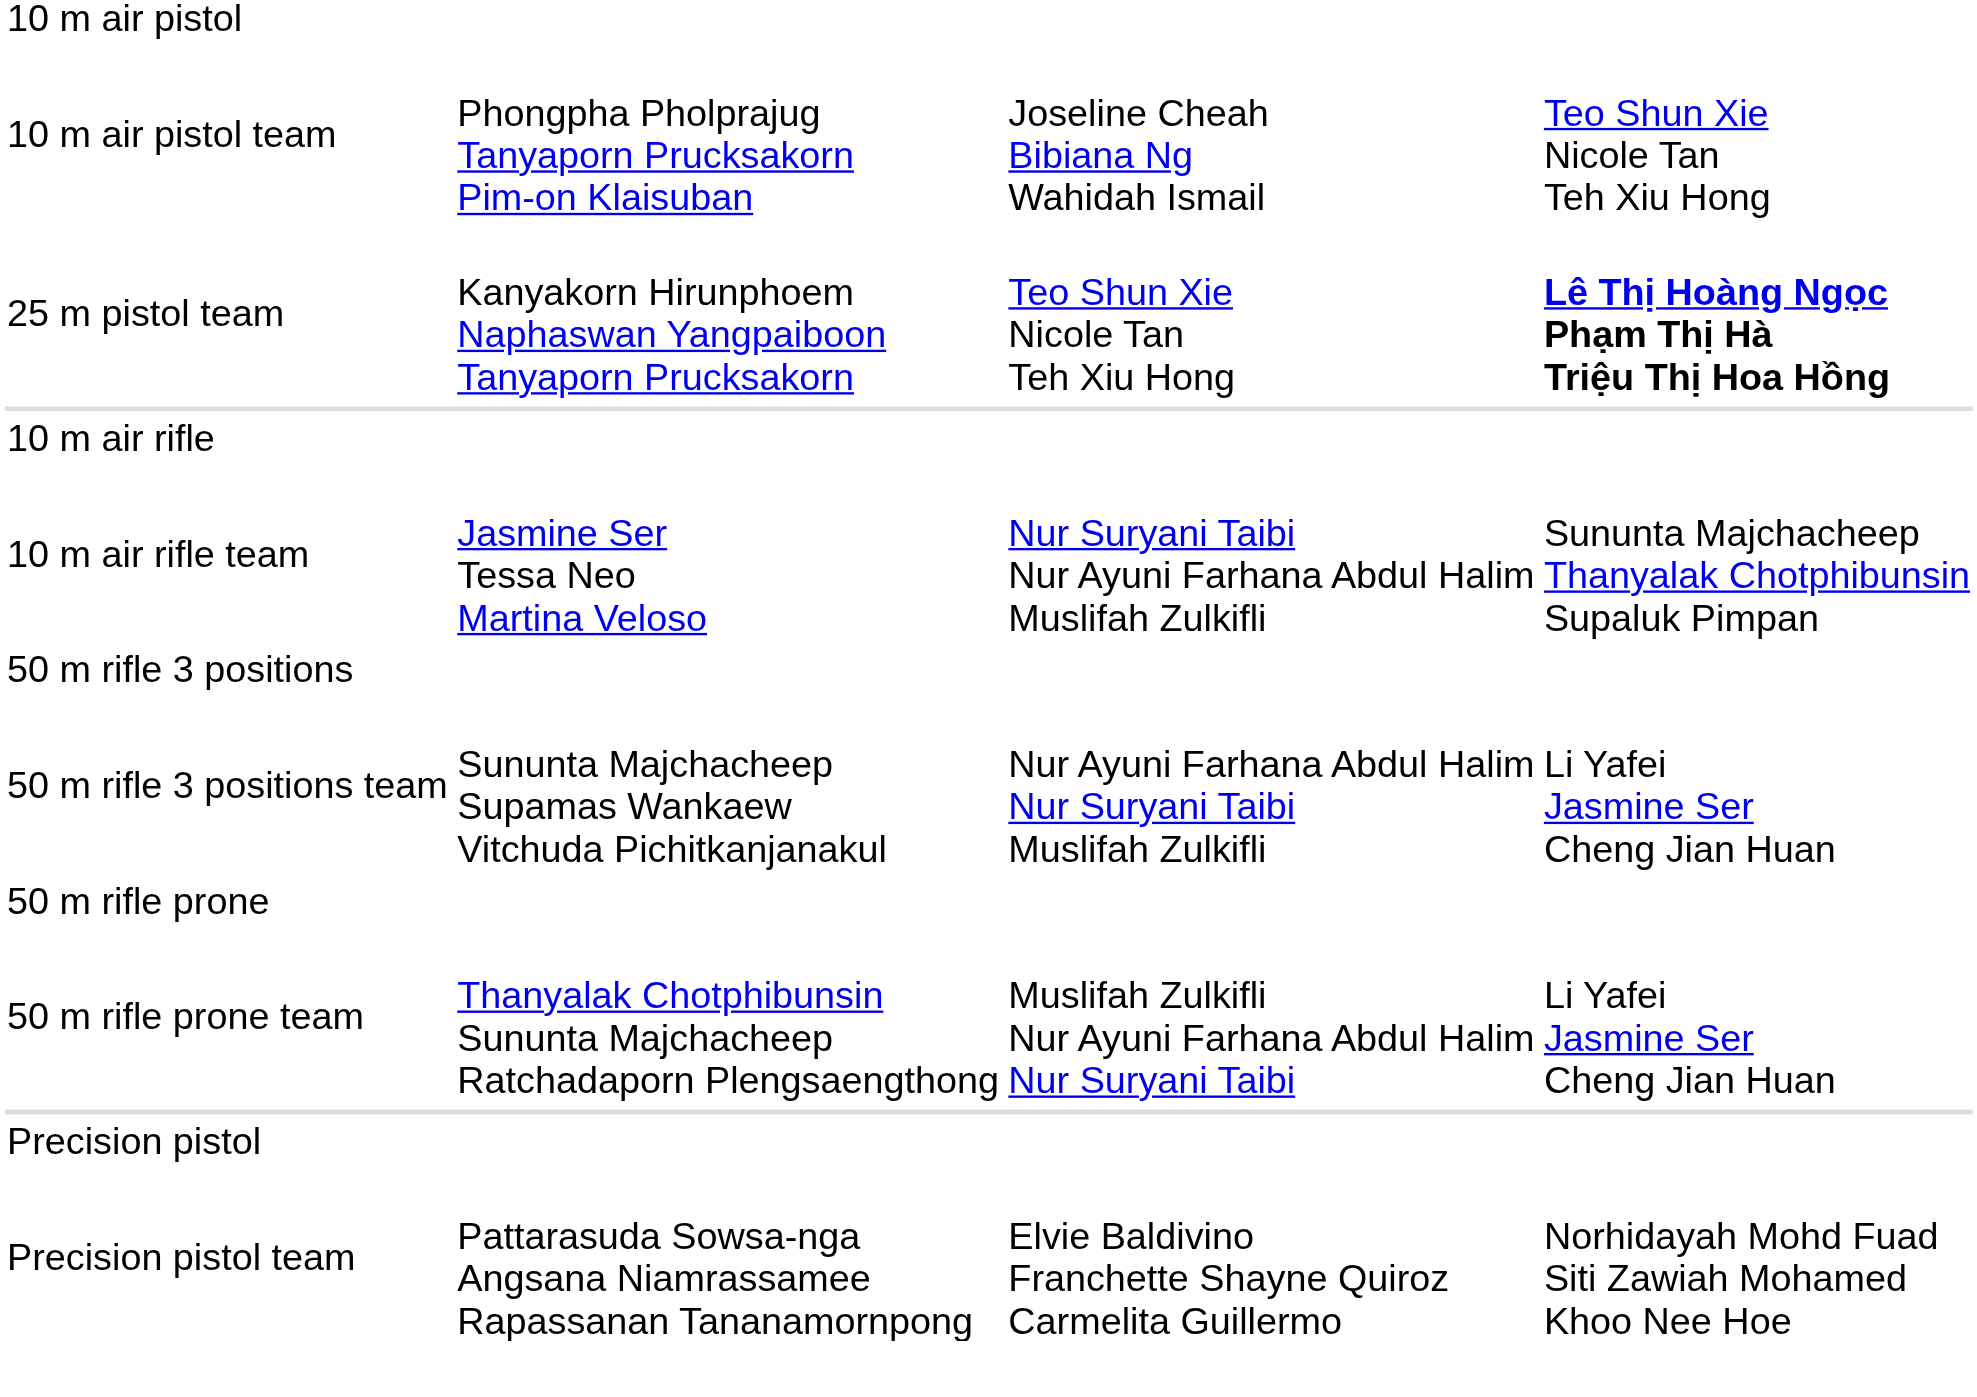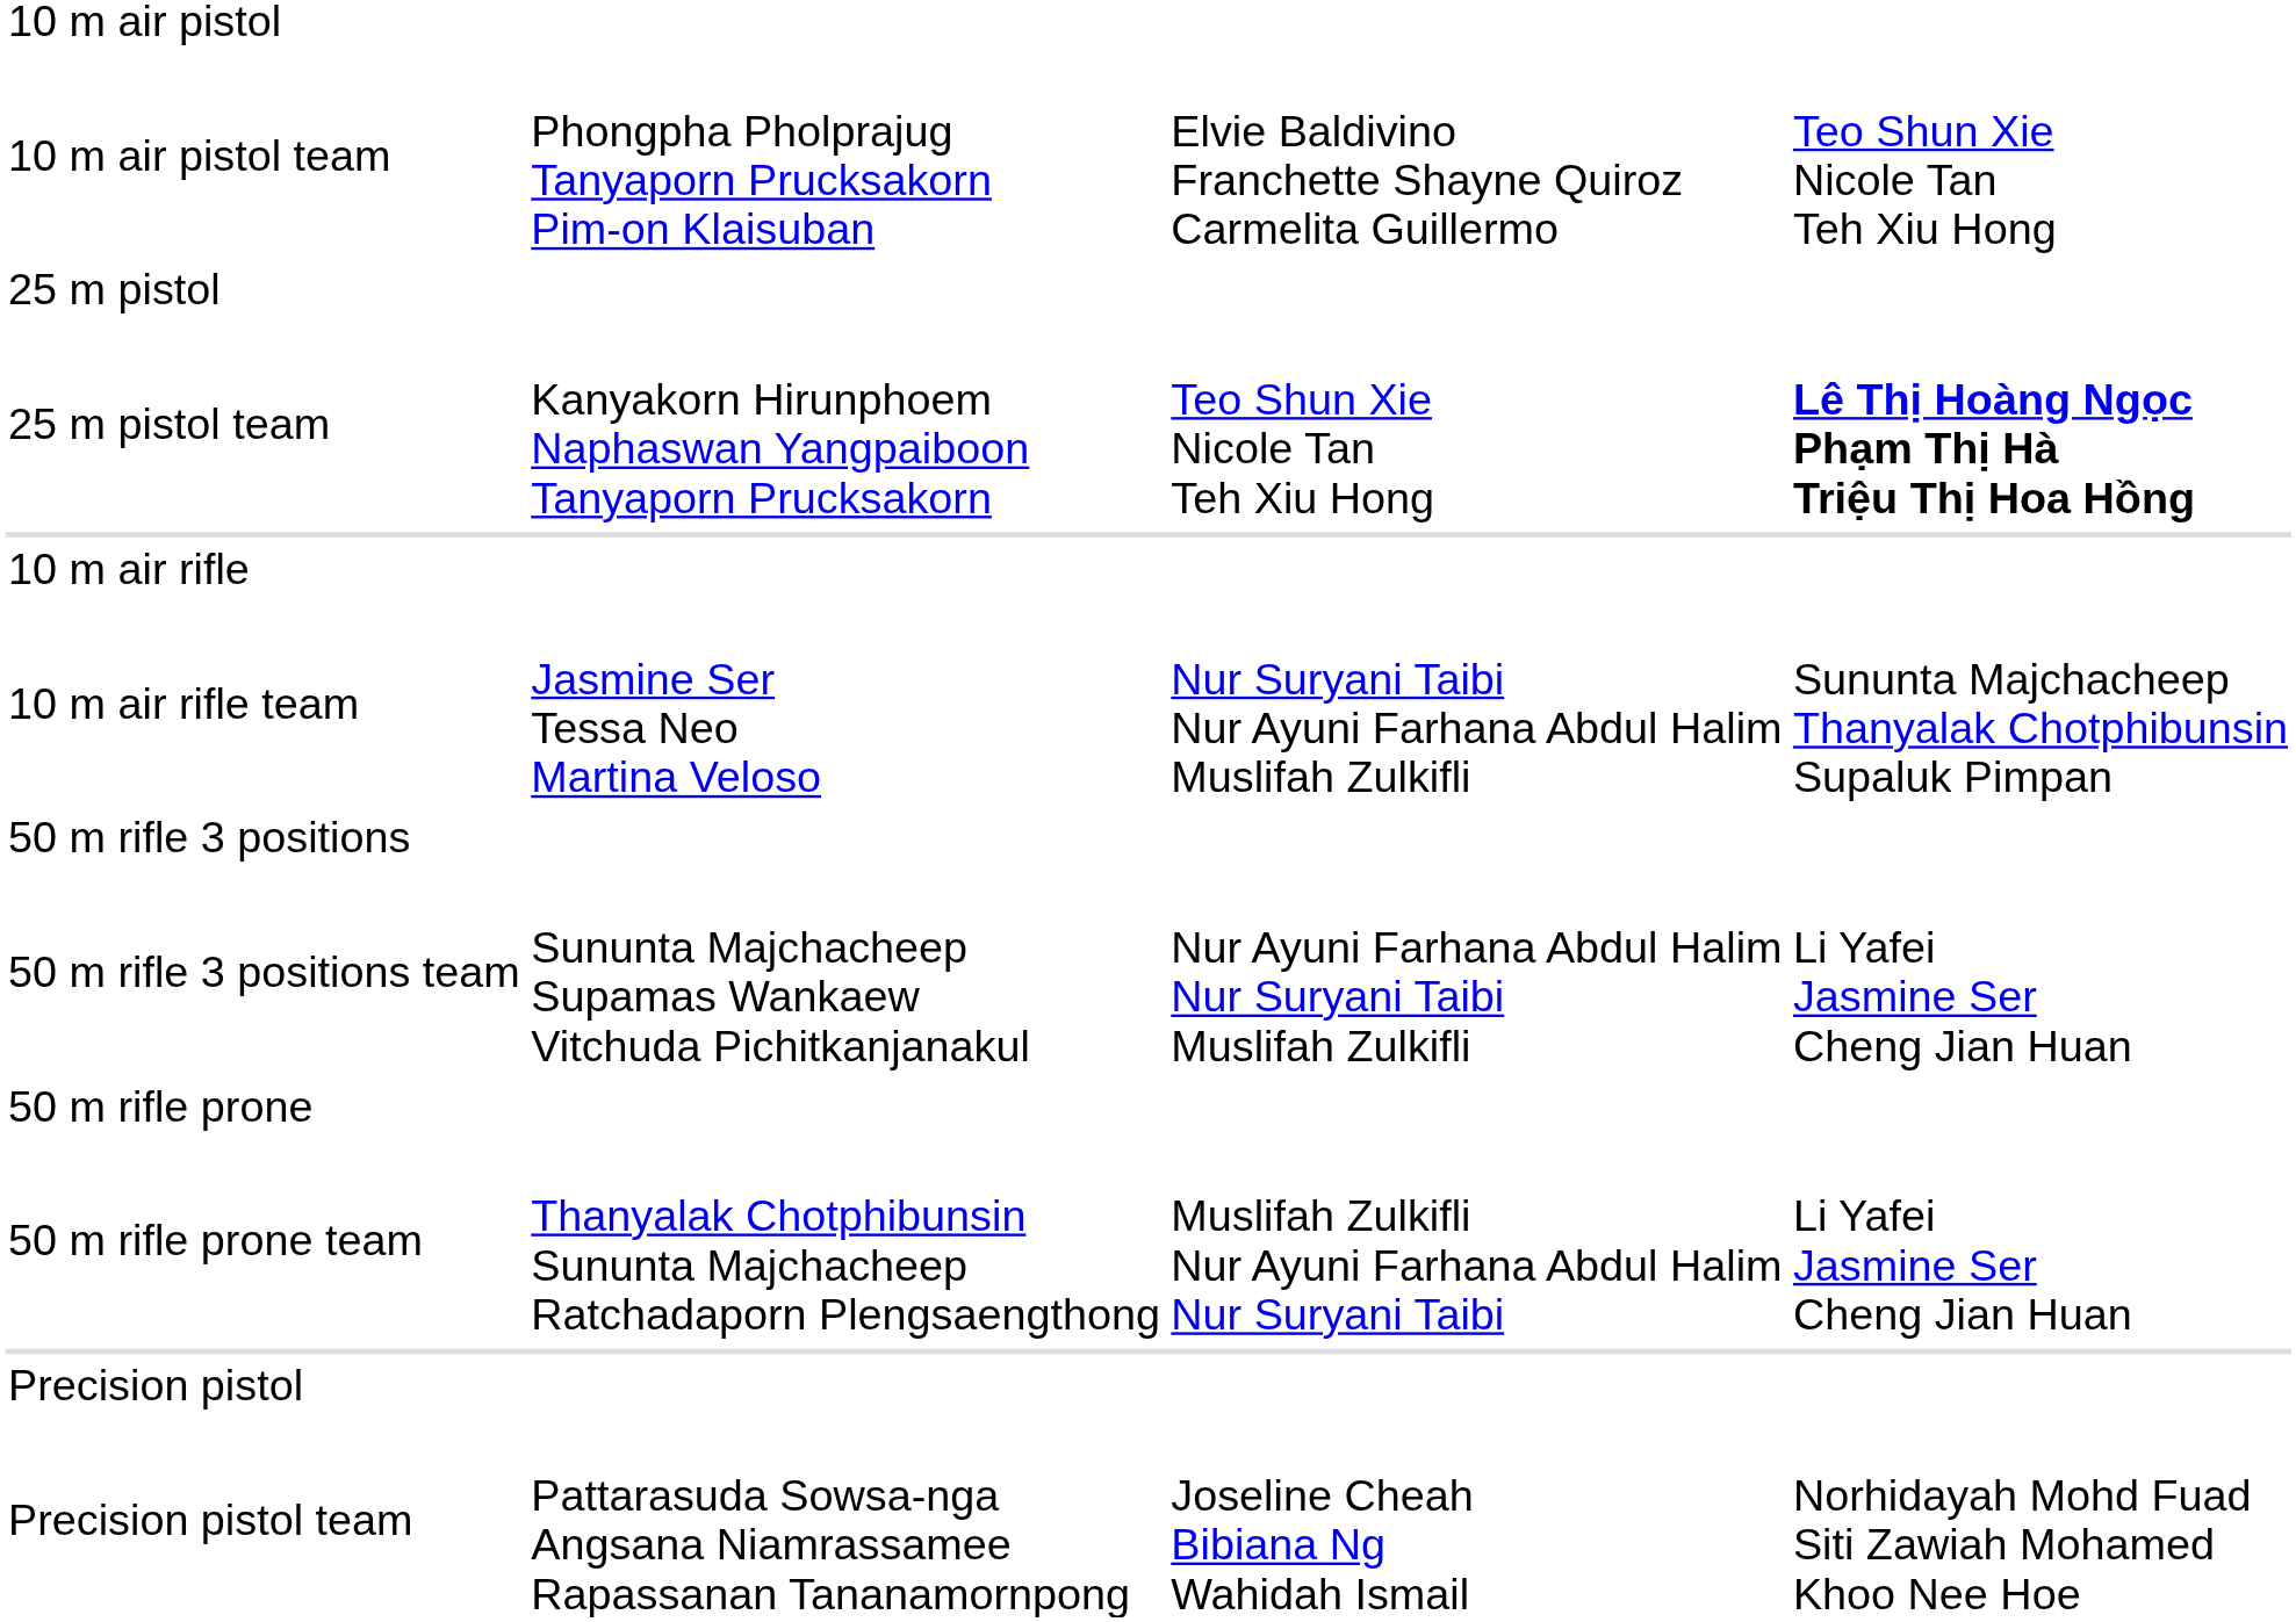10 m air pistol team | column 3: Joseline Cheah Bibiana Ng Wahidah Ismail -> Elvie Baldivino Franchette Shayne Quiroz Carmelita Guillermo
+ row: 25 m pistol
Precision pistol team | column 3: Elvie Baldivino Franchette Shayne Quiroz Carmelita Guillermo -> Joseline Cheah Bibiana Ng Wahidah Ismail
